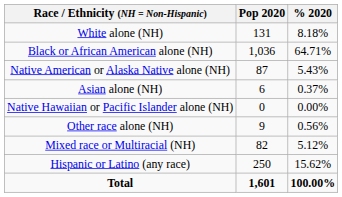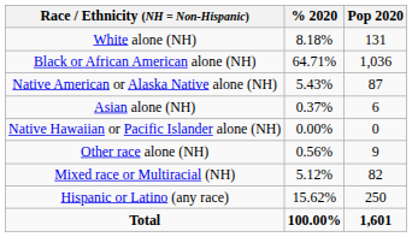columns swapped: Pop 2020 <-> % 2020
